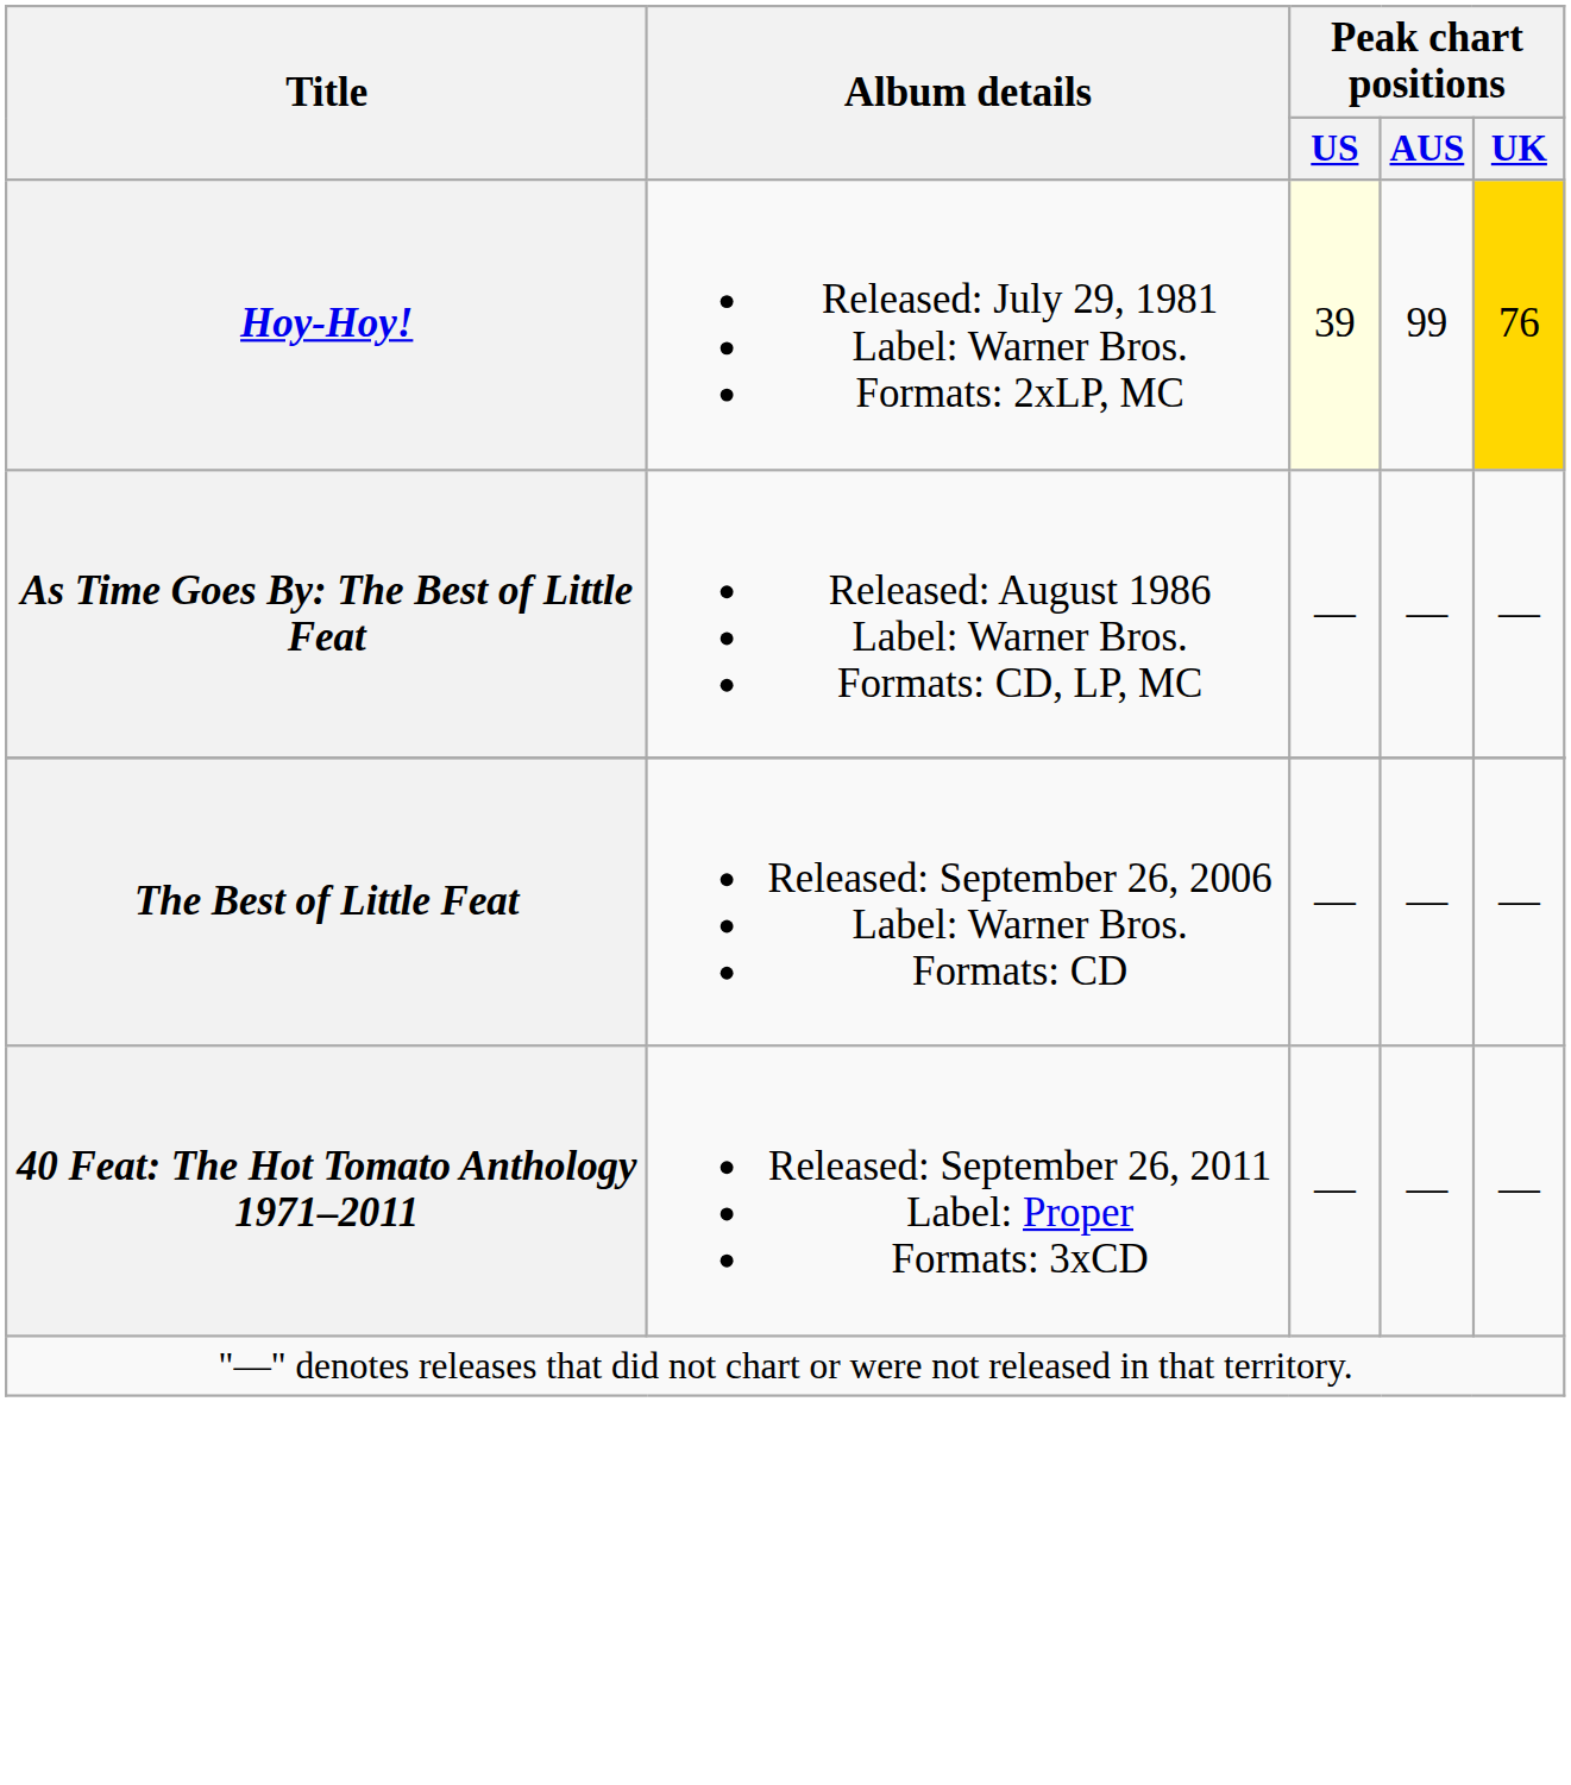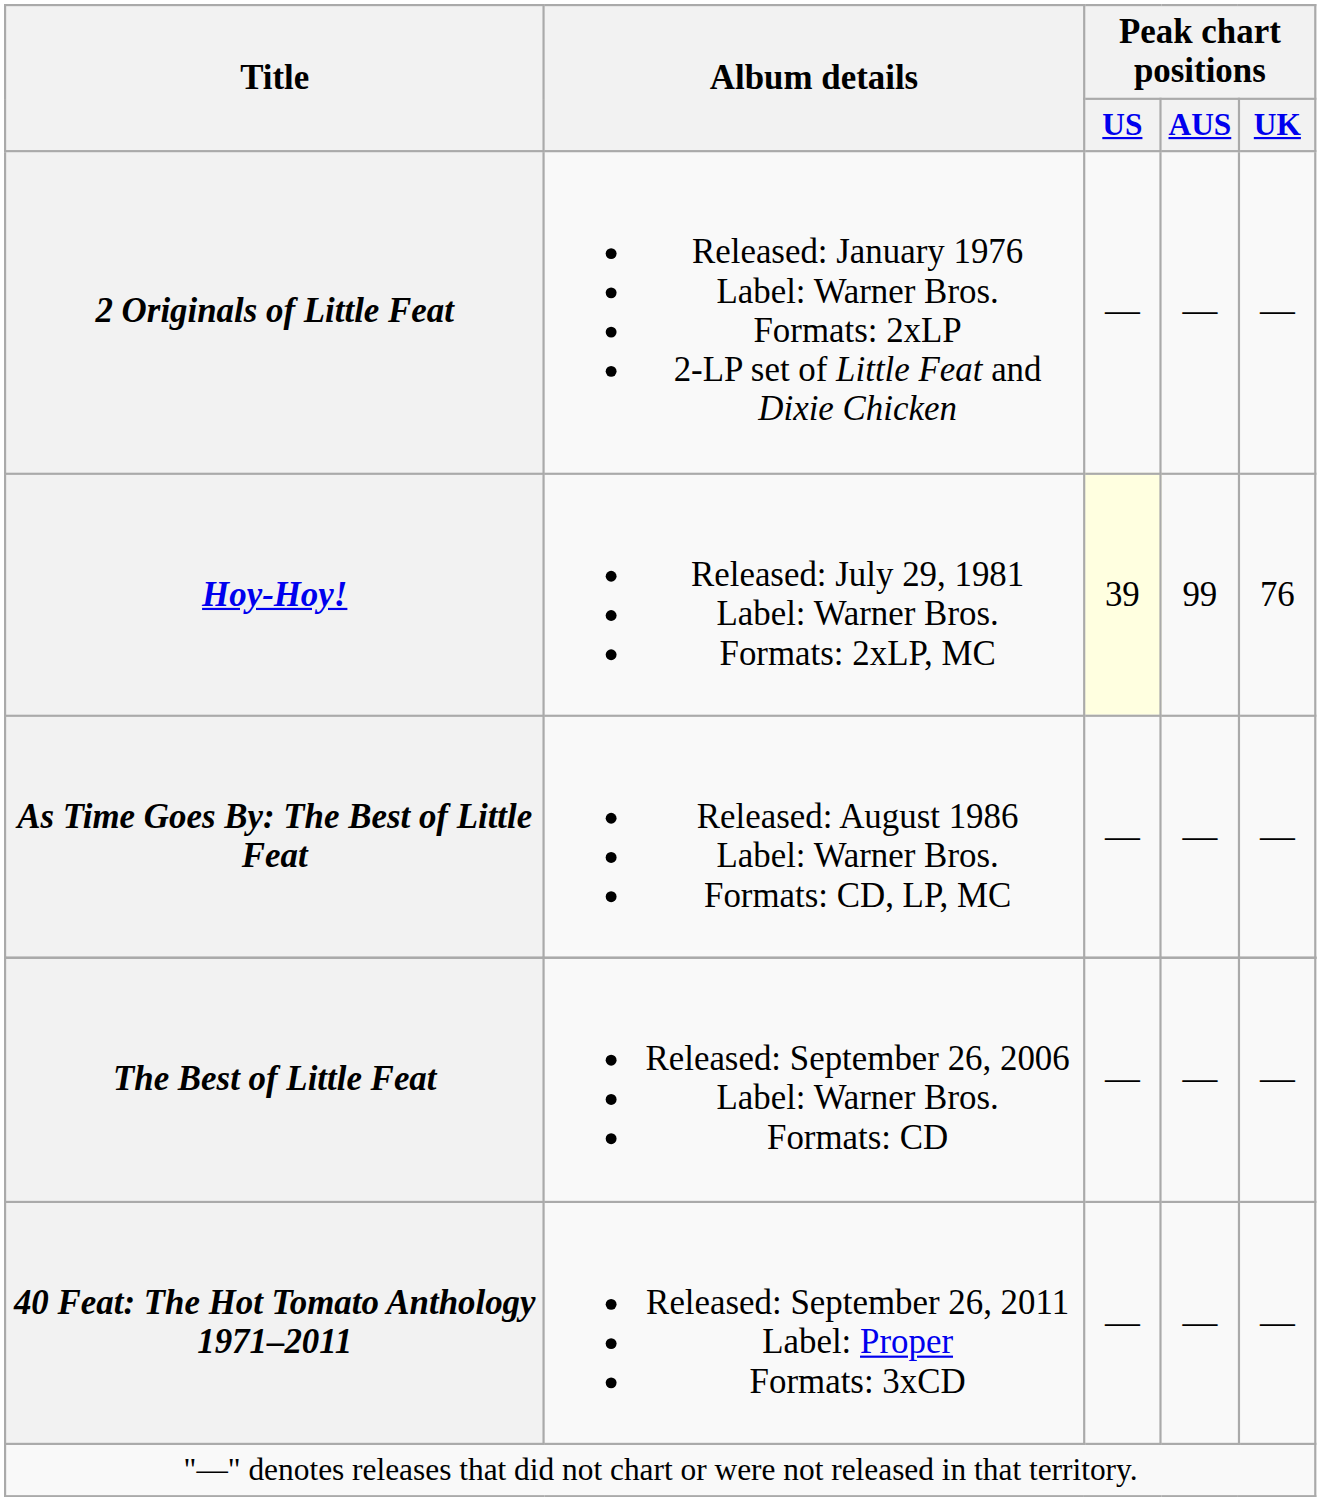+ row: 2 Originals of Little Feat | Released: January 1976 Label: Warner Bros. Formats: 2xLP 2-LP set of Little Feat and Dixie Chicken | — | — | —
Hoy-Hoy! | Peak chart positions / UK: gold background -> no background
